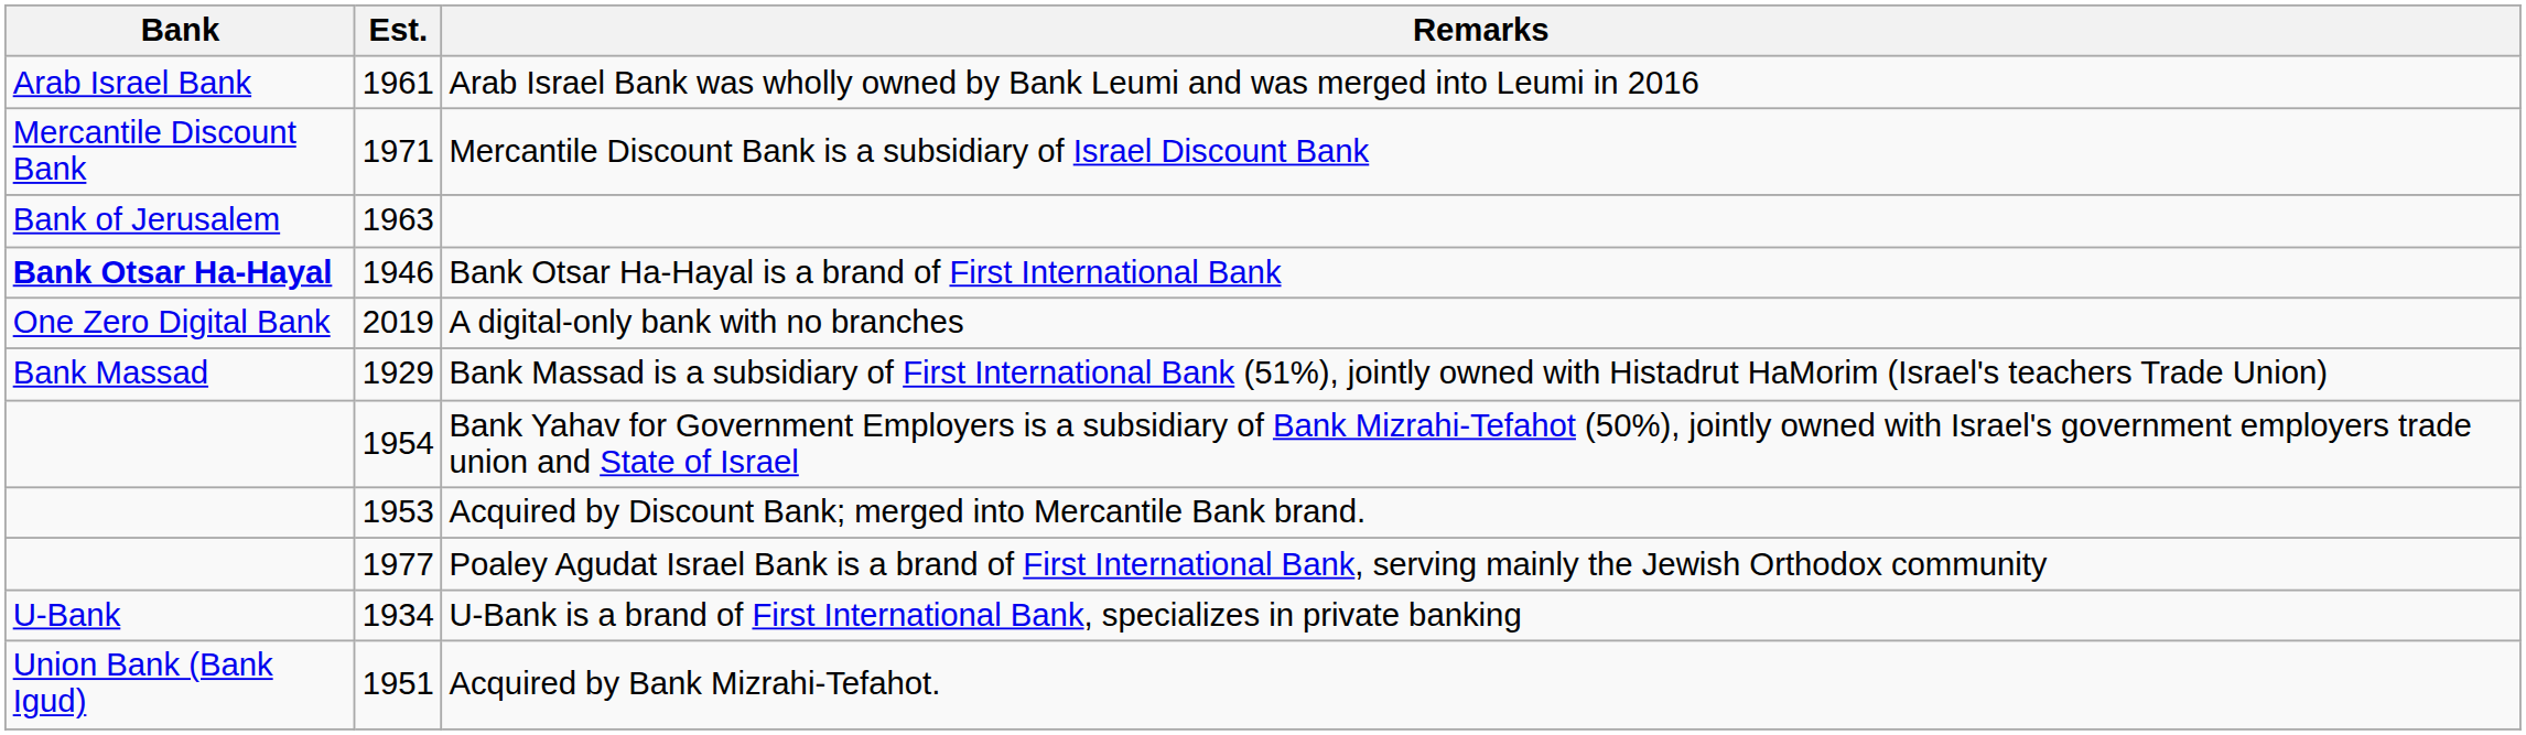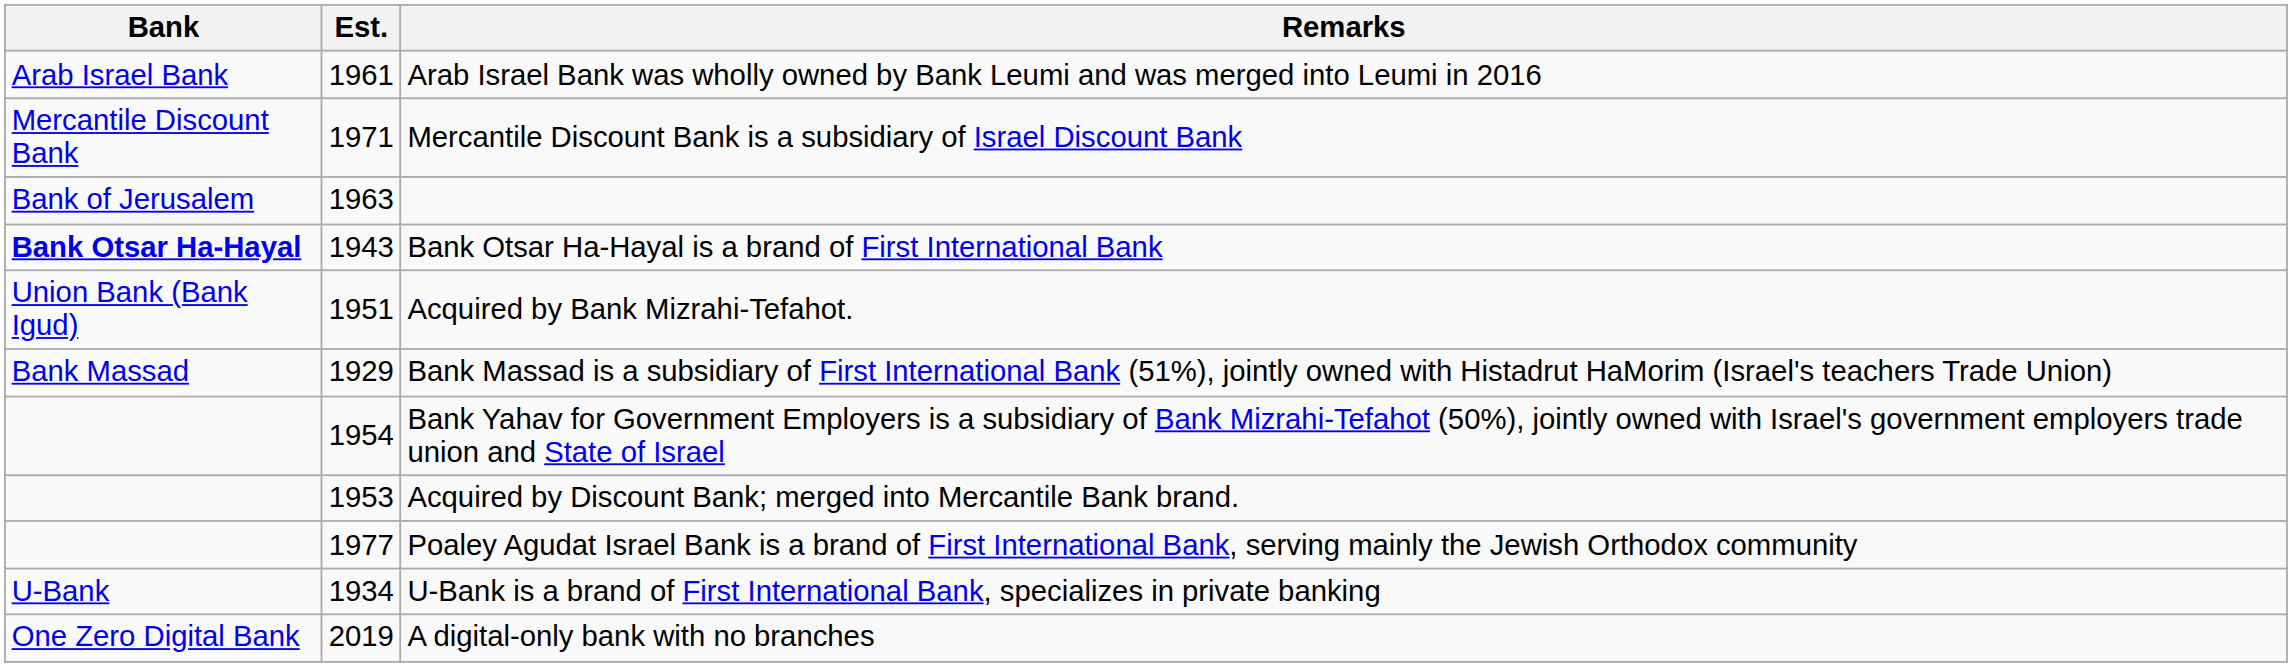Bank Otsar Ha-Hayal is a brand of First International Bank | Est.: 1946 -> 1943
rows swapped: Acquired by Bank Mizrahi-Tefahot. <-> A digital-only bank with no branches
